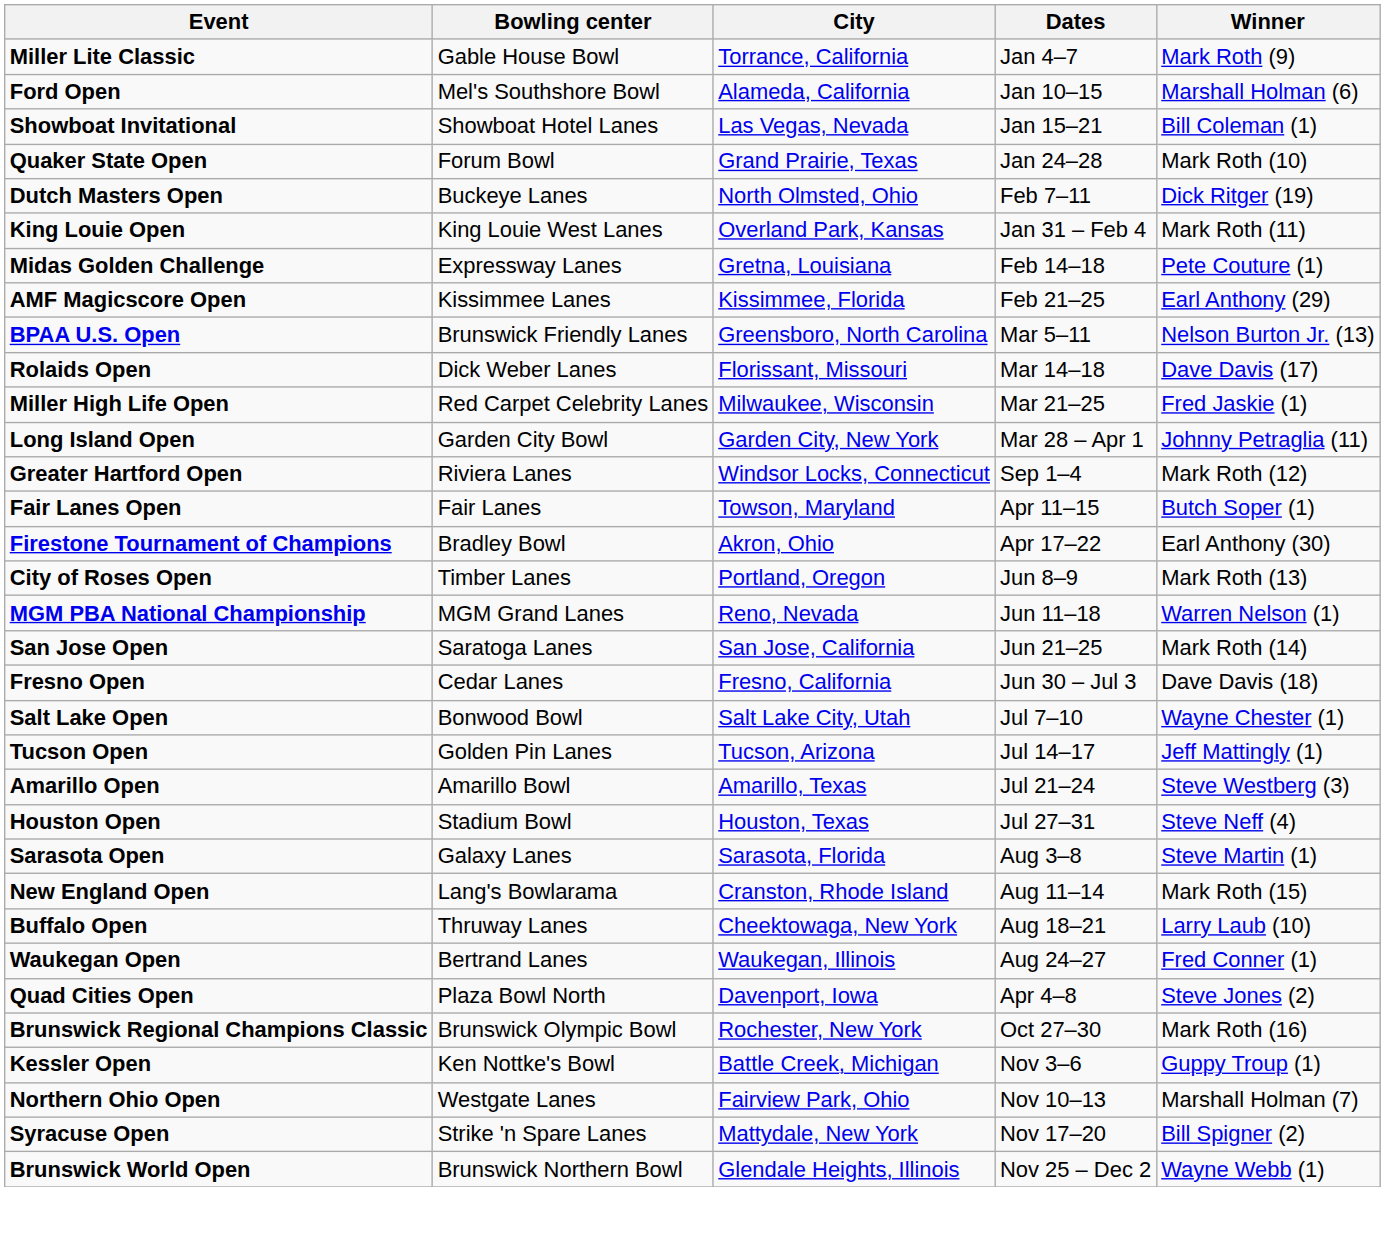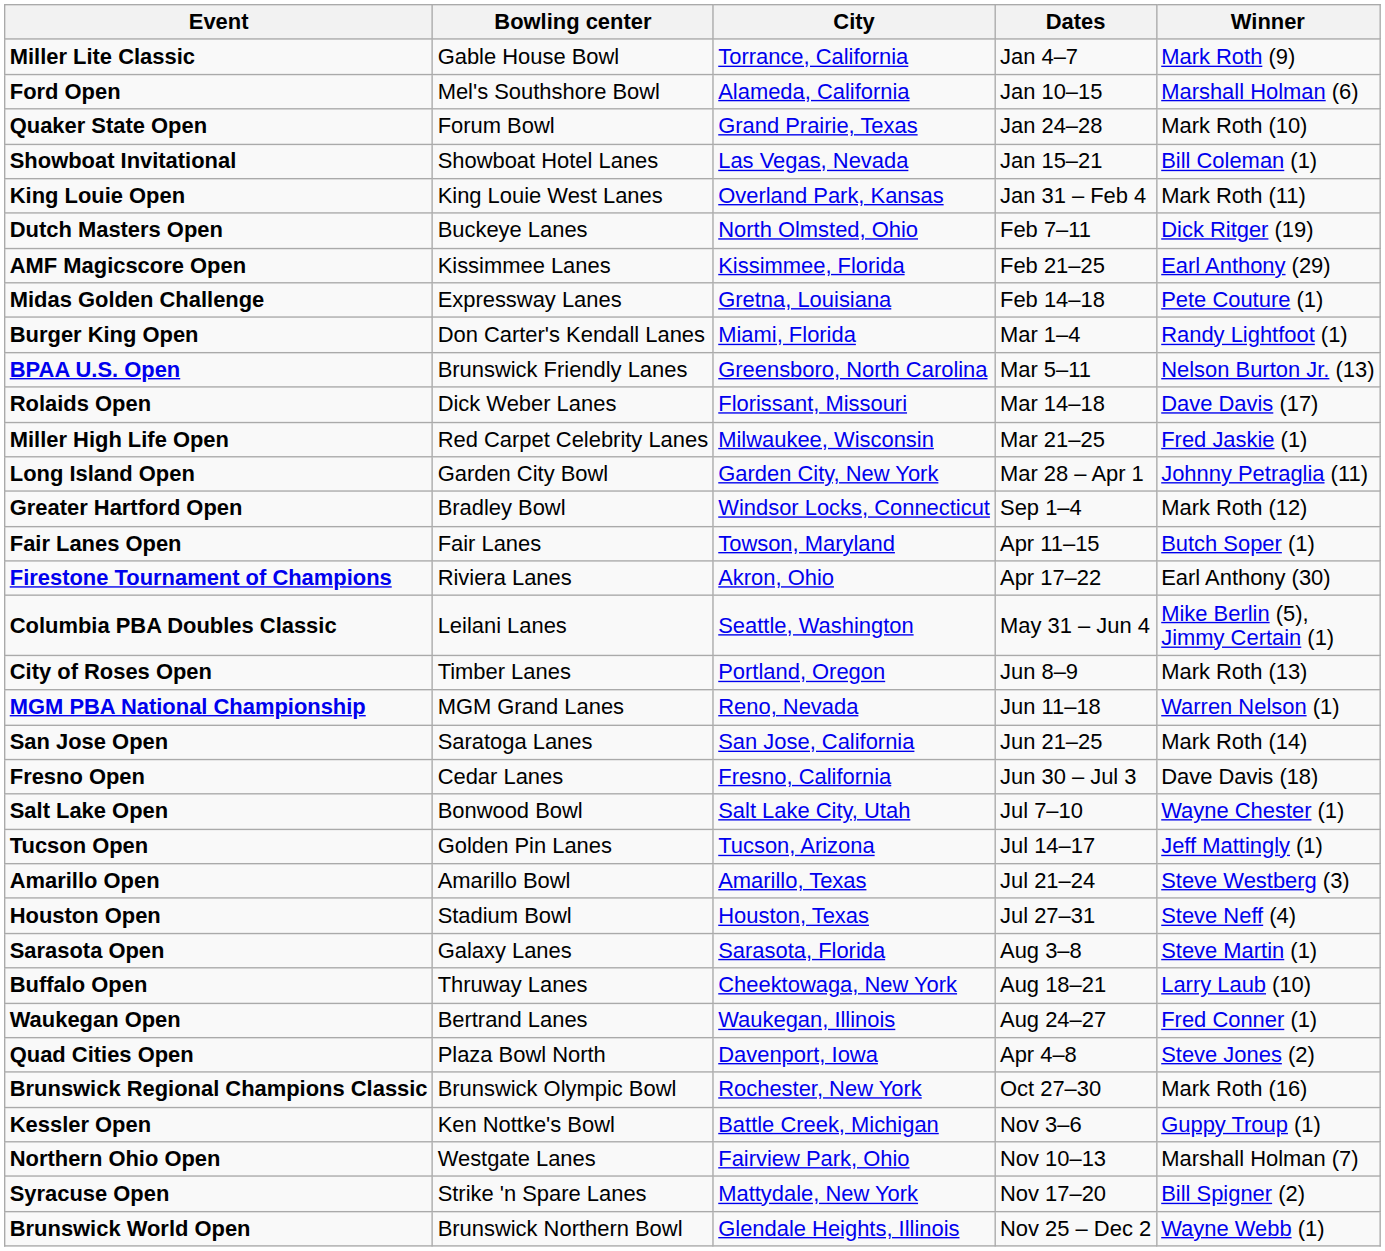rows swapped: Showboat Invitational <-> Quaker State Open
rows swapped: King Louie Open <-> Dutch Masters Open
rows swapped: Midas Golden Challenge <-> AMF Magicscore Open
+ row: Burger King Open | Don Carter's Kendall Lanes | Miami, Florida | Mar 1–4 | Randy Lightfoot (1)
Greater Hartford Open | Bowling center: Riviera Lanes -> Bradley Bowl
Firestone Tournament of Champions | Bowling center: Bradley Bowl -> Riviera Lanes
+ row: Columbia PBA Doubles Classic | Leilani Lanes | Seattle, Washington | May 31 – Jun 4 | Mike Berlin (5), Jimmy Certain (1)
- row: New England Open | Lang's Bowlarama | Cranston, Rhode Island | Aug 11–14 | Mark Roth (15)
